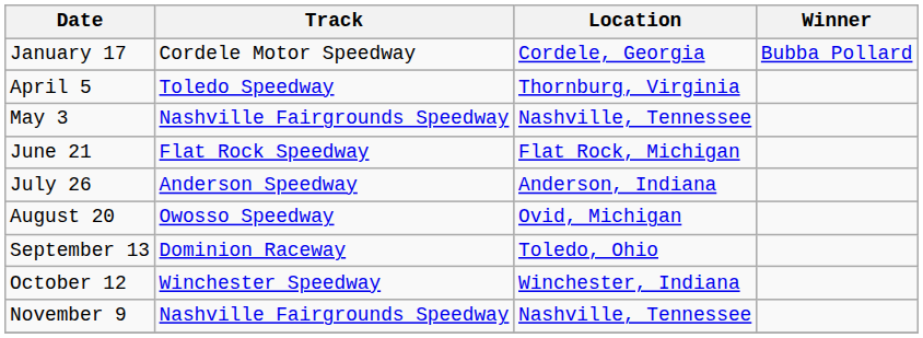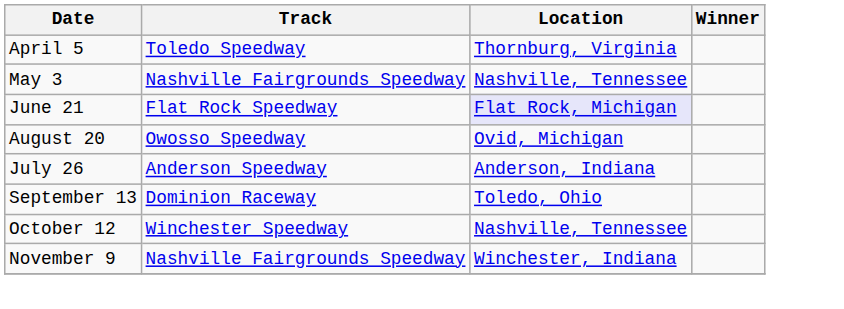- row: January 17 | Cordele Motor Speedway | Cordele, Georgia | Bubba Pollard
June 21 | Location: no background -> lavender background
rows swapped: July 26 <-> August 20
October 12 | Location: Winchester, Indiana -> Nashville, Tennessee
November 9 | Location: Nashville, Tennessee -> Winchester, Indiana
